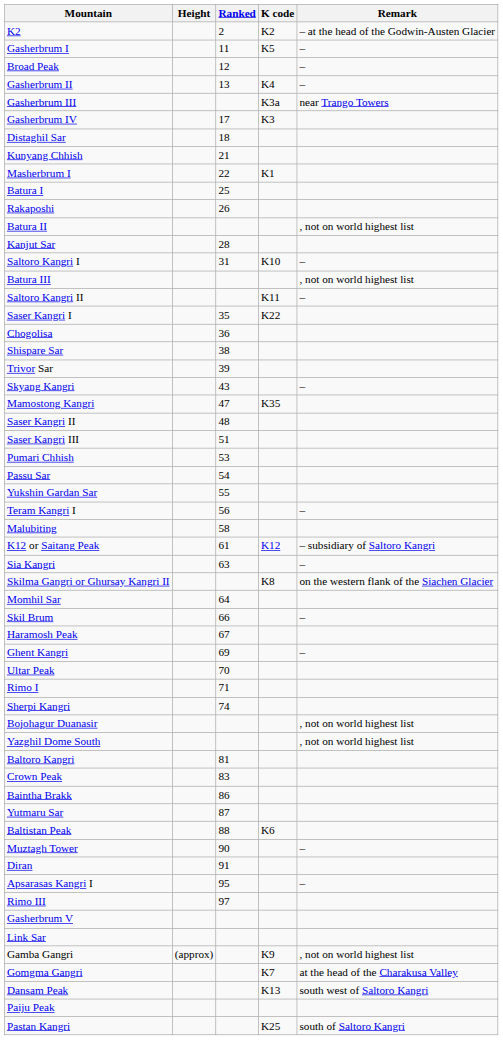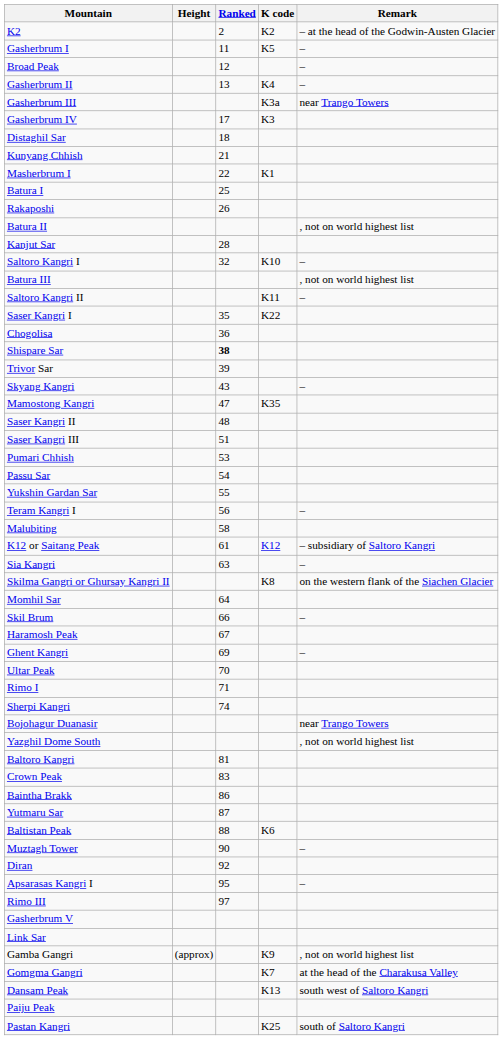Saltoro Kangri I | Ranked: 31 -> 32
Shispare Sar | Ranked: normal -> bold
Bojohagur Duanasir | Remark: , not on world highest list -> near Trango Towers
Diran | Ranked: 91 -> 92
